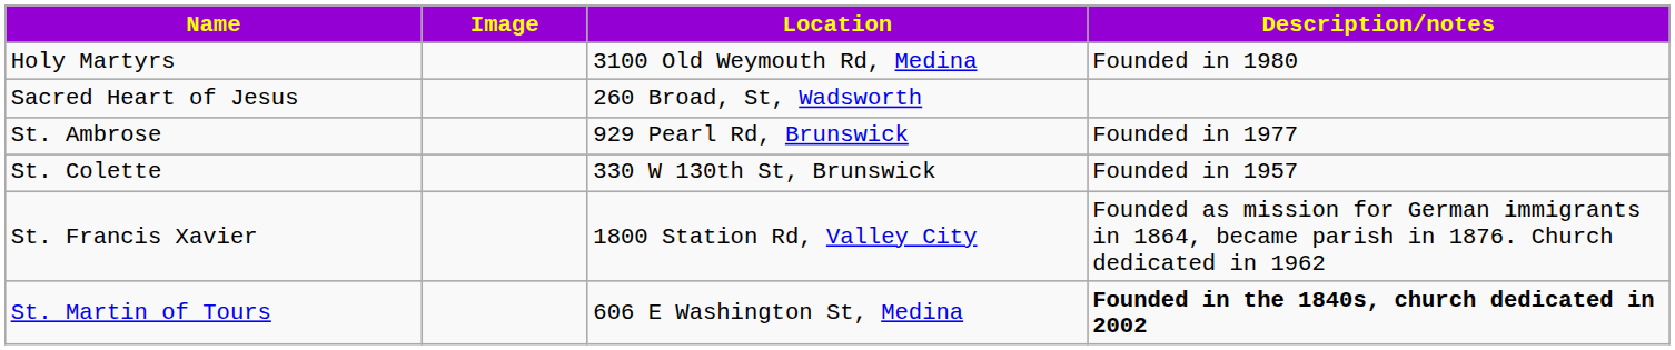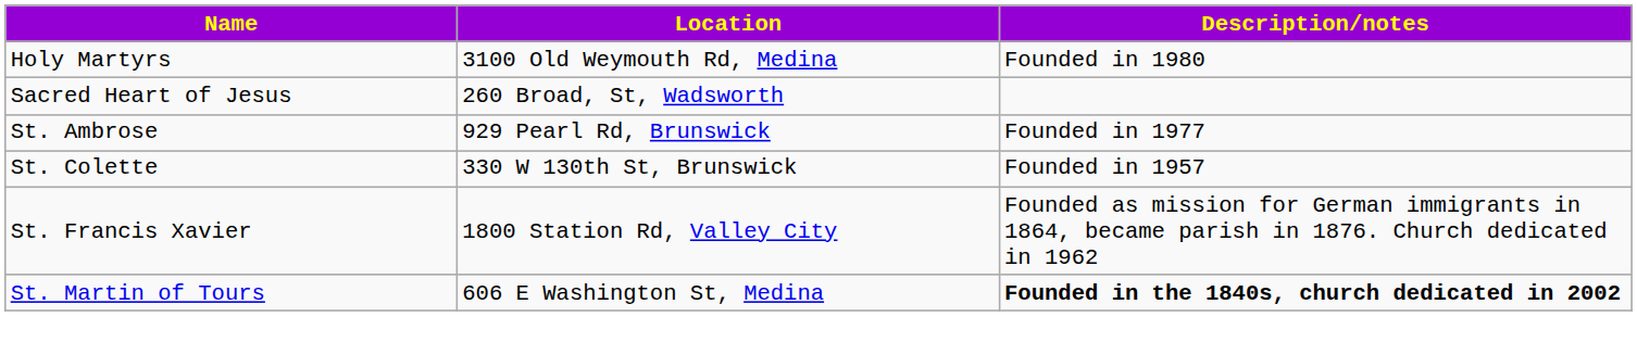- column: Image
